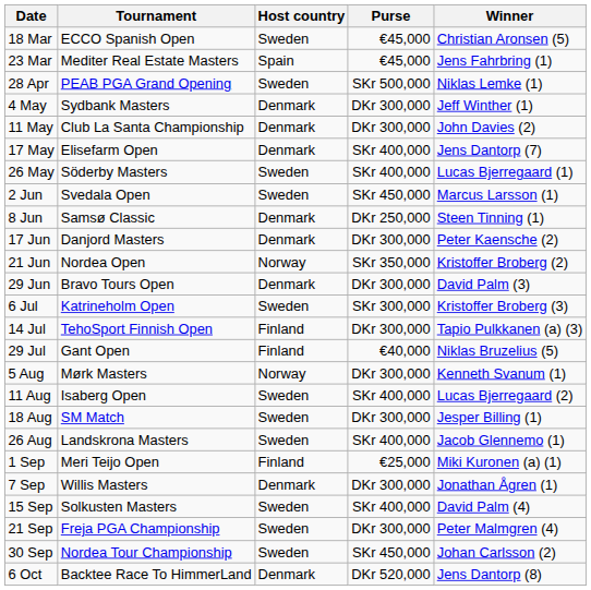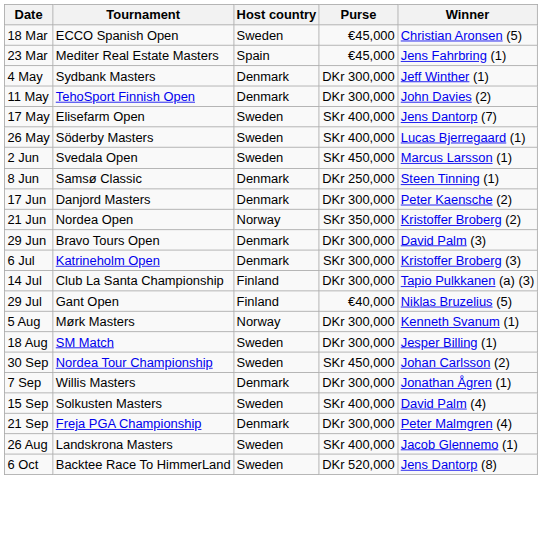- row: 28 Apr | PEAB PGA Grand Opening | Sweden | SKr 500,000 | Niklas Lemke (1)
11 May | Tournament: Club La Santa Championship -> TehoSport Finnish Open
17 May | Host country: Denmark -> Sweden
6 Jul | Host country: Sweden -> Denmark
14 Jul | Tournament: TehoSport Finnish Open -> Club La Santa Championship
- row: 11 Aug | Isaberg Open | Sweden | SKr 400,000 | Lucas Bjerregaard (2)
rows swapped: 26 Aug <-> 30 Sep
- row: 1 Sep | Meri Teijo Open | Finland | €25,000 | Miki Kuronen (a) (1)
21 Sep | Host country: Sweden -> Denmark
6 Oct | Host country: Denmark -> Sweden
